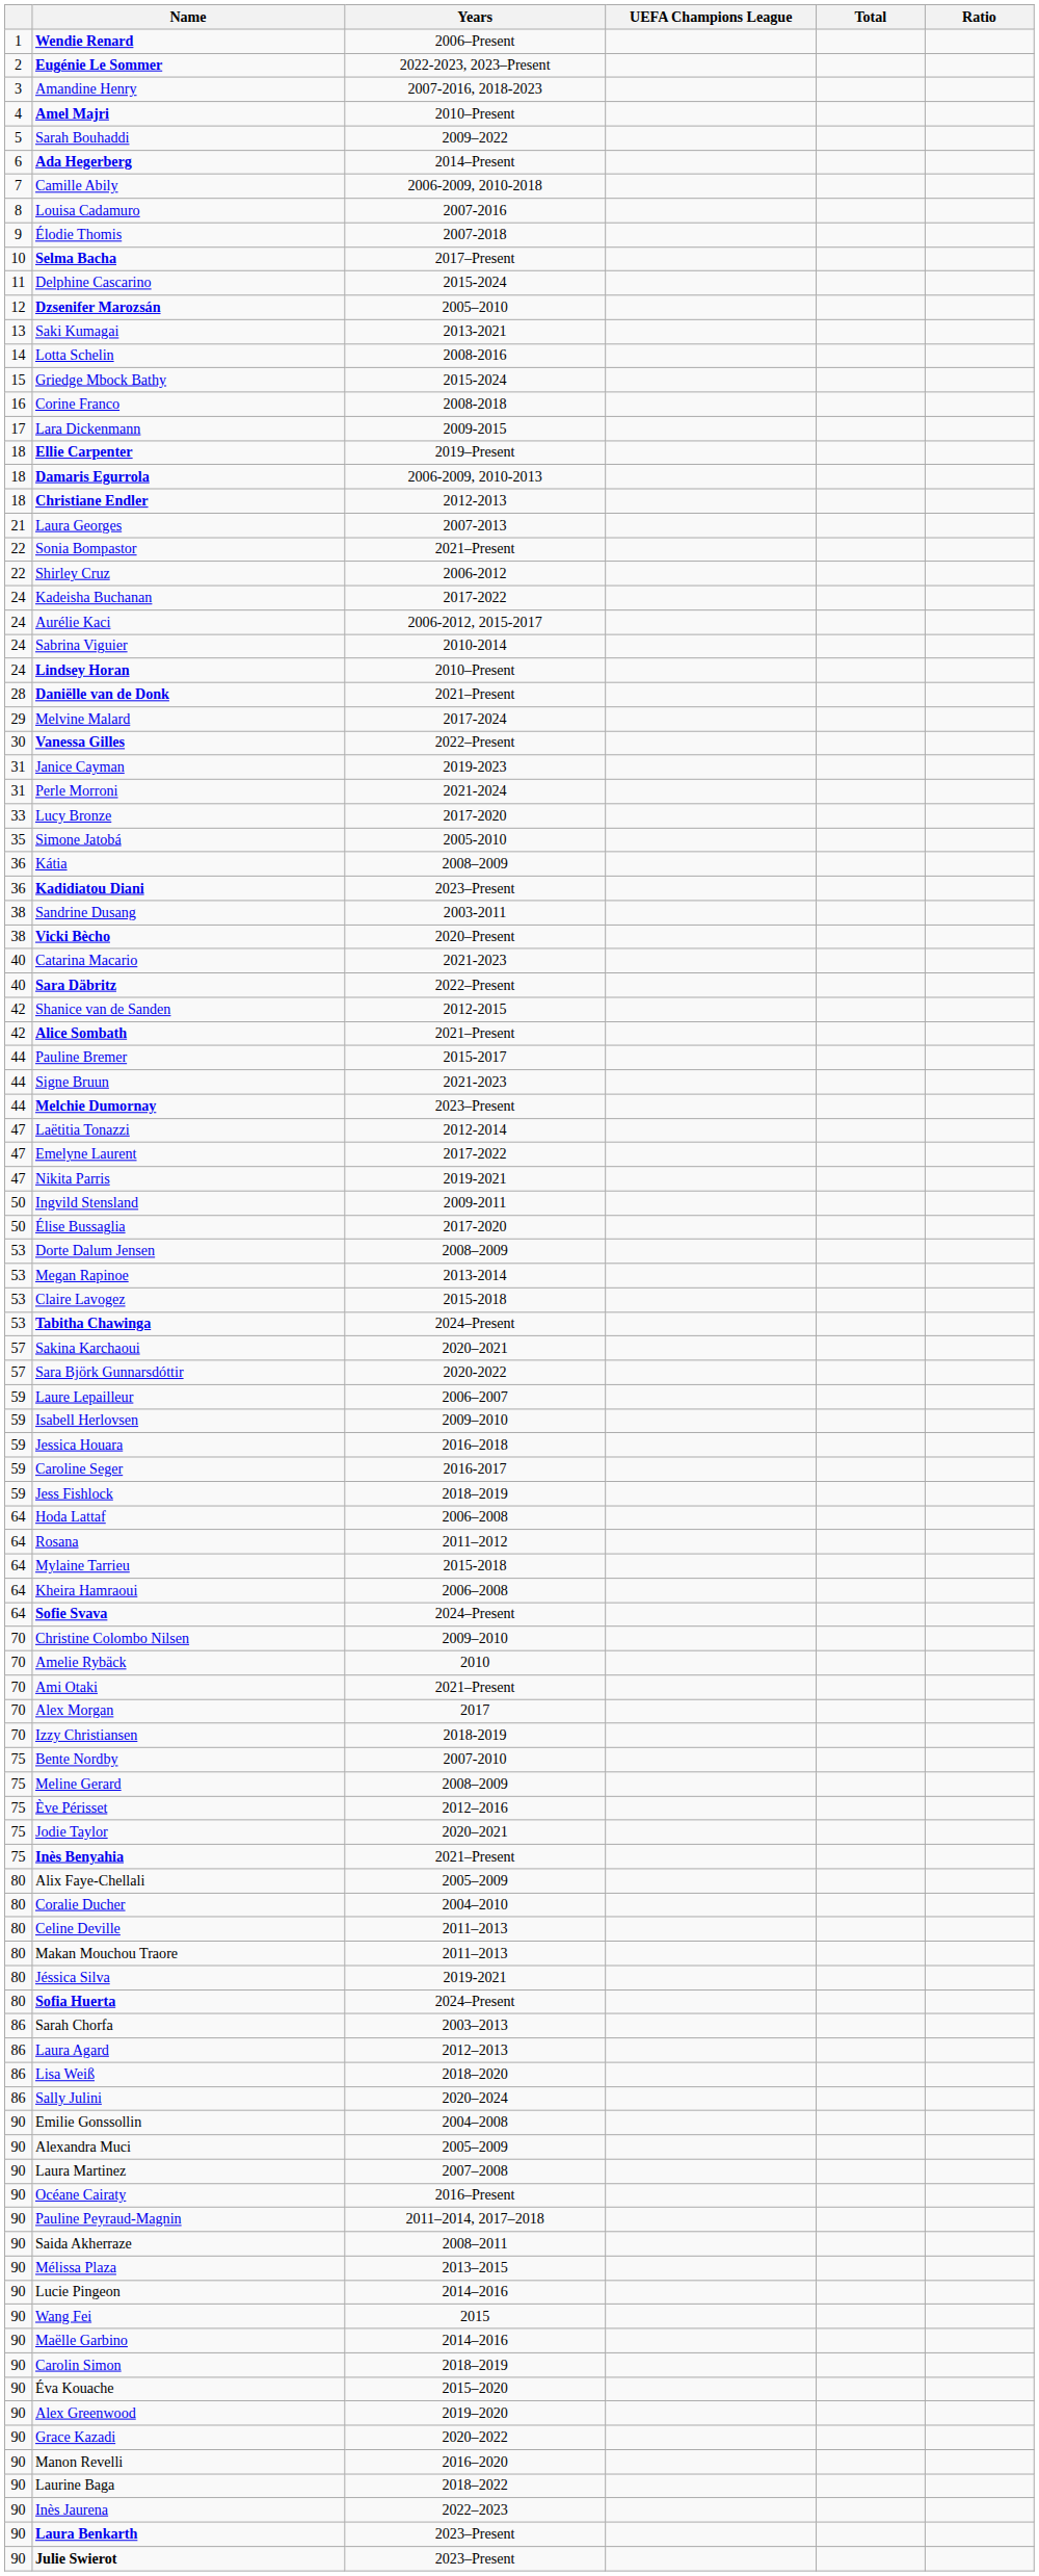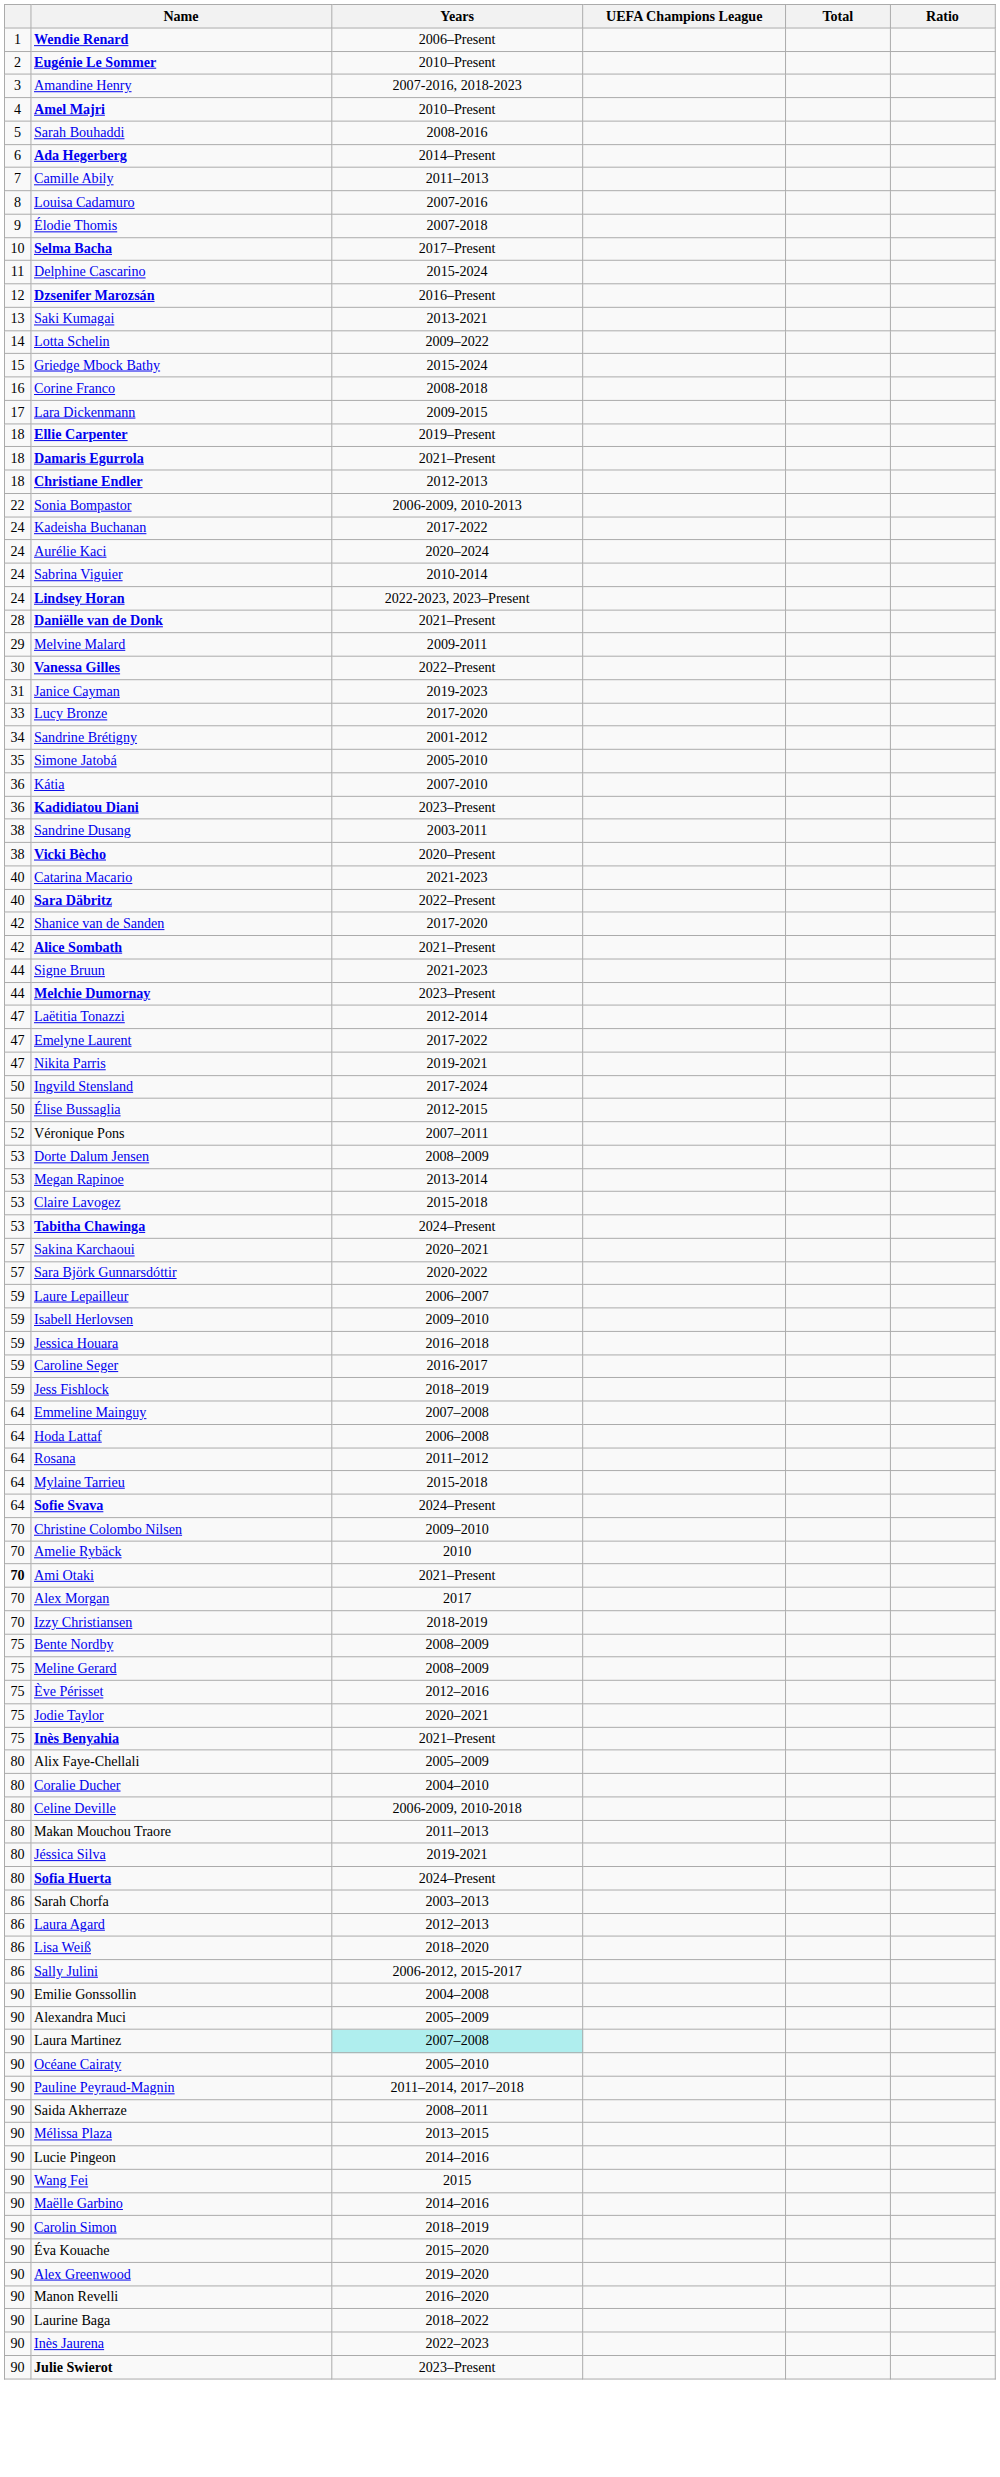Eugénie Le Sommer | Years: 2022-2023, 2023–Present -> 2010–Present
Sarah Bouhaddi | Years: 2009–2022 -> 2008-2016
Camille Abily | Years: 2006-2009, 2010-2018 -> 2011–2013
Dzsenifer Marozsán | Years: 2005–2010 -> 2016–Present
Lotta Schelin | Years: 2008-2016 -> 2009–2022
Damaris Egurrola | Years: 2006-2009, 2010-2013 -> 2021–Present
- row: 21 | Laura Georges | 2007-2013
Sonia Bompastor | Years: 2021–Present -> 2006-2009, 2010-2013
- row: 22 | Shirley Cruz | 2006-2012
Aurélie Kaci | Years: 2006-2012, 2015-2017 -> 2020–2024
Lindsey Horan | Years: 2010–Present -> 2022-2023, 2023–Present
Melvine Malard | Years: 2017-2024 -> 2009-2011
- row: 31 | Perle Morroni | 2021-2024
+ row: 34 | Sandrine Brétigny | 2001-2012
Kátia | Years: 2008–2009 -> 2007-2010
Shanice van de Sanden | Years: 2012-2015 -> 2017-2020
- row: 44 | Pauline Bremer | 2015-2017
Ingvild Stensland | Years: 2009-2011 -> 2017-2024
Élise Bussaglia | Years: 2017-2020 -> 2012-2015
+ row: 52 | Véronique Pons | 2007–2011
+ row: 64 | Emmeline Mainguy | 2007–2008
- row: 64 | Kheira Hamraoui | 2006–2008
Ami Otaki | column 1: normal -> bold
Bente Nordby | Years: 2007-2010 -> 2008–2009
Celine Deville | Years: 2011–2013 -> 2006-2009, 2010-2018
Sally Julini | Years: 2020–2024 -> 2006-2012, 2015-2017
Laura Martinez | Years: no background -> paleturquoise background
Océane Cairaty | Years: 2016–Present -> 2005–2010
- row: 90 | Grace Kazadi | 2020–2022
- row: 90 | Laura Benkarth | 2023–Present
